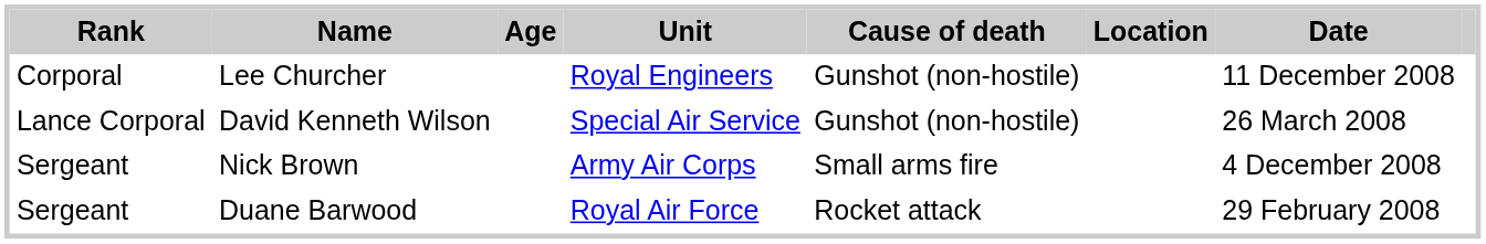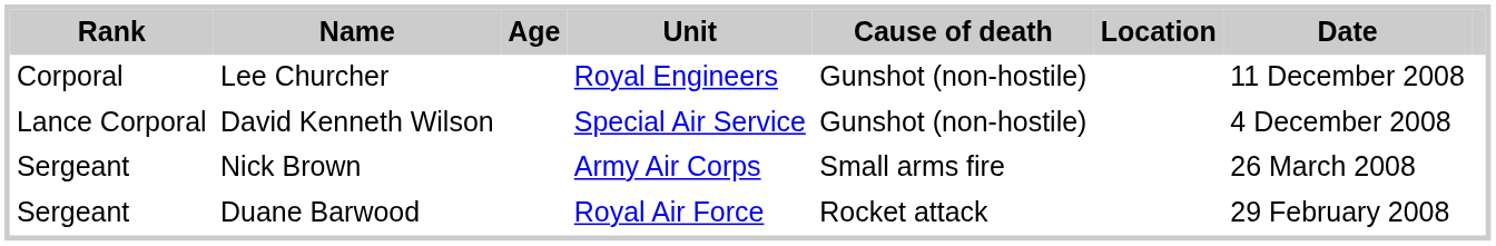David Kenneth Wilson | Date: 26 March 2008 -> 4 December 2008
Nick Brown | Date: 4 December 2008 -> 26 March 2008
